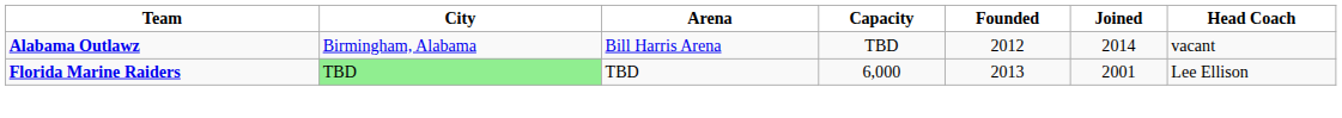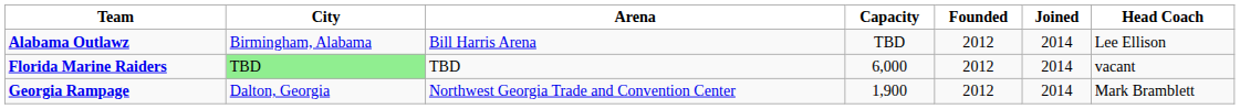Alabama Outlawz | Head Coach: vacant -> Lee Ellison
Florida Marine Raiders | Founded: 2013 -> 2012
Florida Marine Raiders | Joined: 2001 -> 2014
Florida Marine Raiders | Head Coach: Lee Ellison -> vacant
+ row: Georgia Rampage | Dalton, Georgia | Northwest Georgia Trade and Convention Center | 1,900 | 2012 | 2014 | Mark Bramblett
